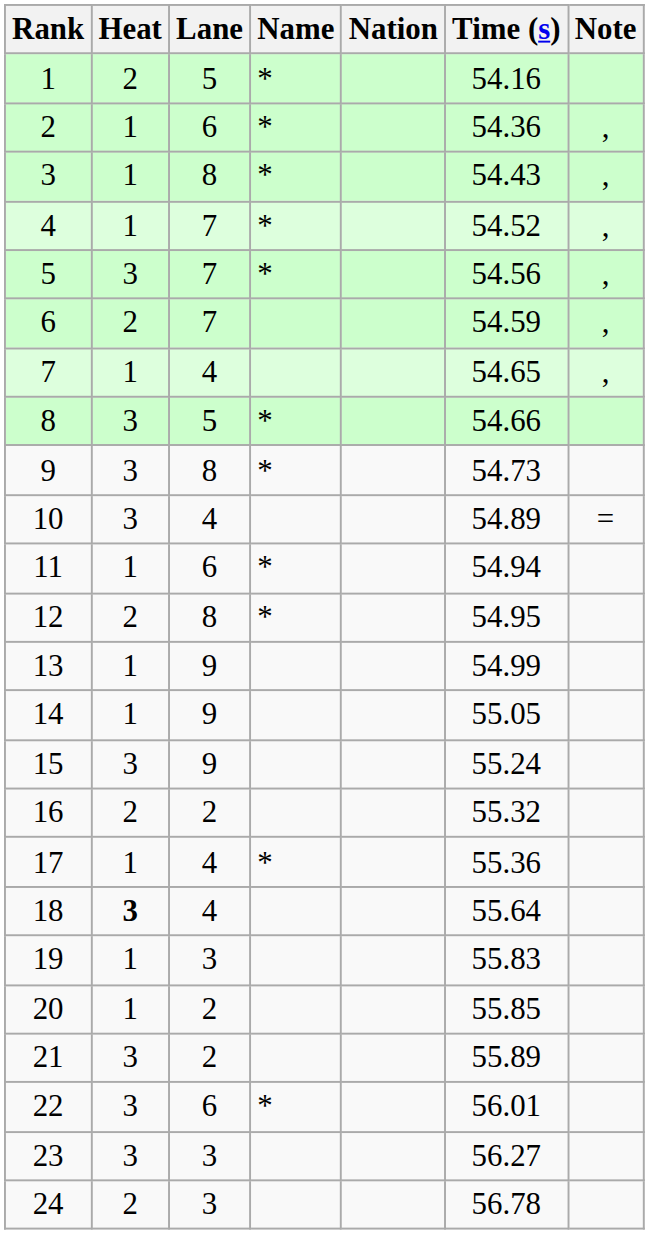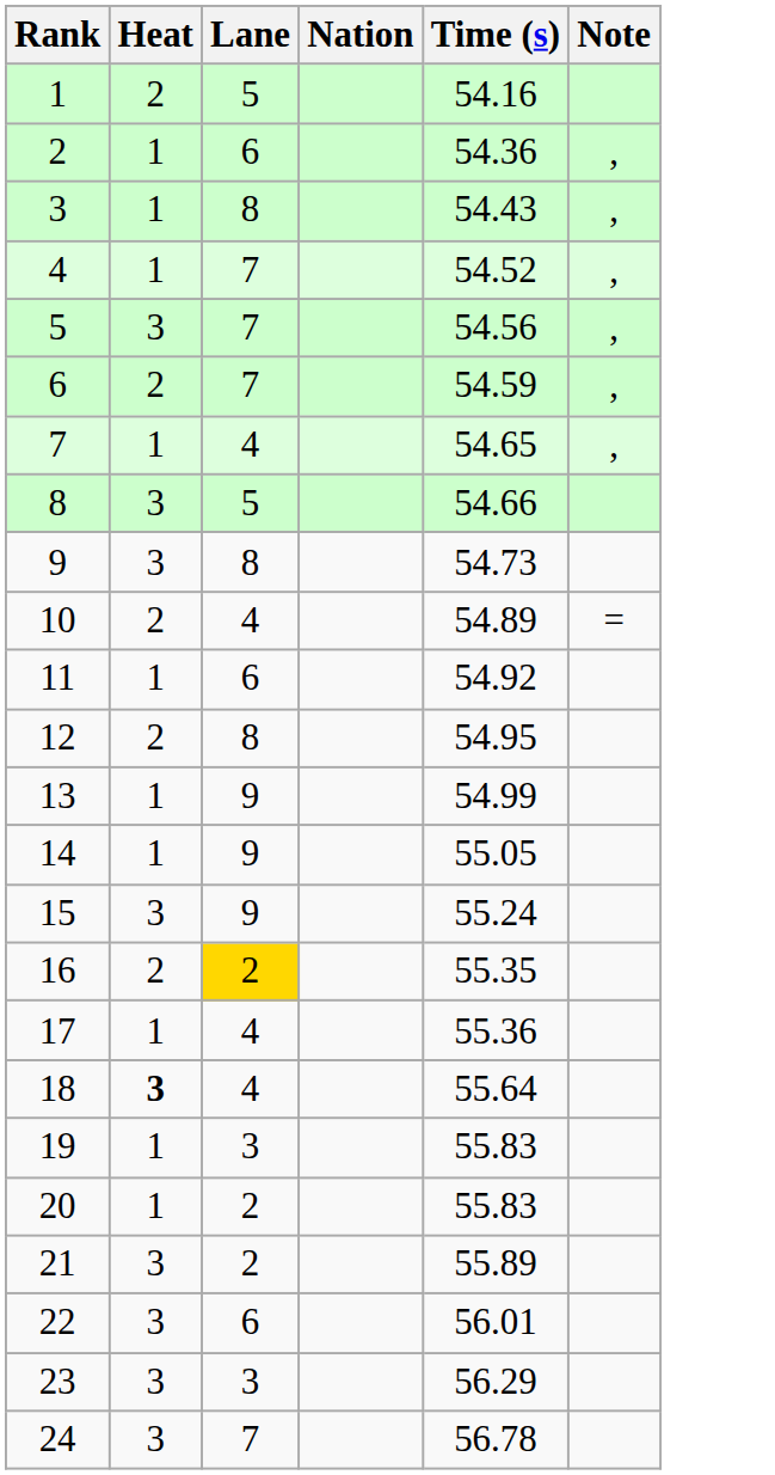- column: Name | * | * | * | * | * | * | * | * | * | * | *
10 | Heat: 3 -> 2
11 | Time (s): 54.94 -> 54.92
16 | Lane: no background -> gold background
16 | Time (s): 55.32 -> 55.35
20 | Time (s): 55.85 -> 55.83
23 | Time (s): 56.27 -> 56.29
24 | Heat: 2 -> 3
24 | Lane: 3 -> 7
